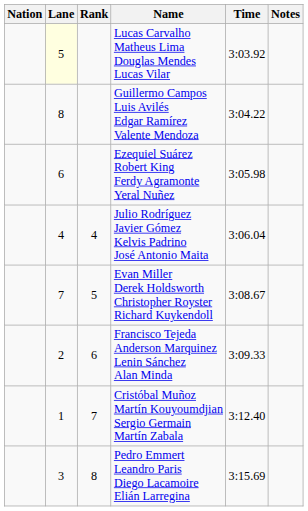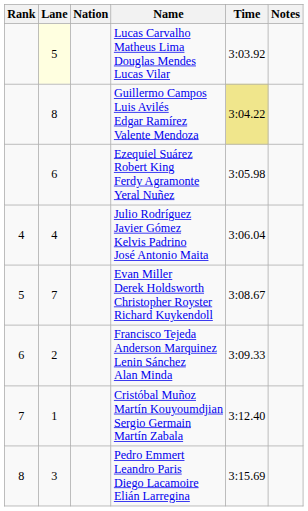columns swapped: Rank <-> Nation
Guillermo Campos Luis Avilés Edgar Ramírez Valente Mendoza | Time: no background -> khaki background
